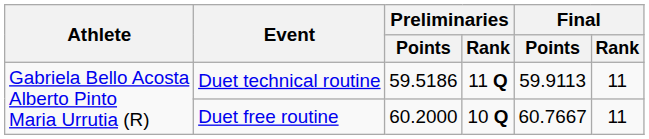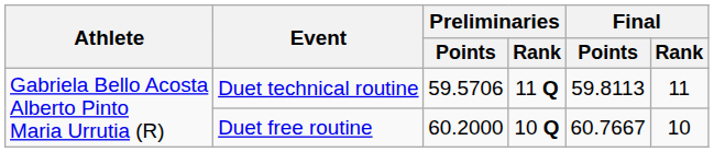Duet technical routine | Preliminaries / Points: 59.5186 -> 59.5706
Duet technical routine | Final / Points: 59.9113 -> 59.8113
Duet free routine | Final / Rank: 11 -> 10
